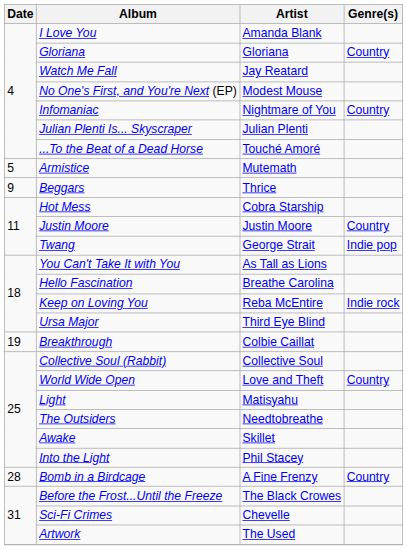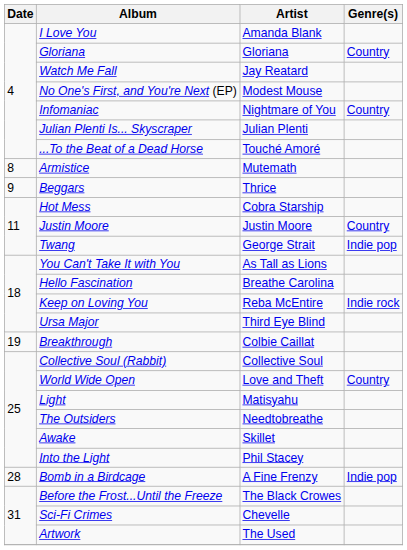Armistice | Date: 5 -> 8
Bomb in a Birdcage | Genre(s): Country -> Indie pop
